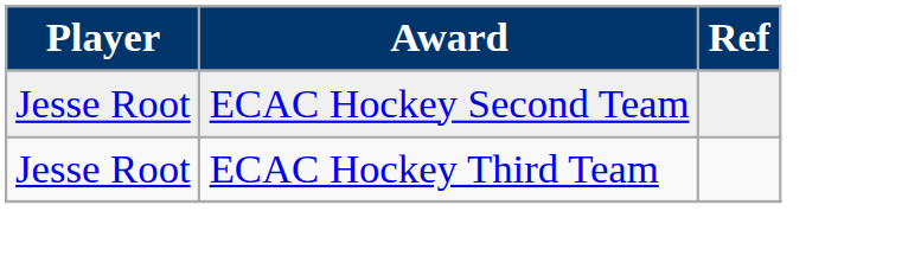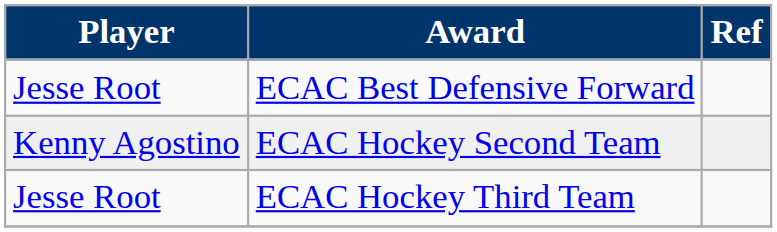+ row: Jesse Root | ECAC Best Defensive Forward
ECAC Hockey Second Team | Player: Jesse Root -> Kenny Agostino
